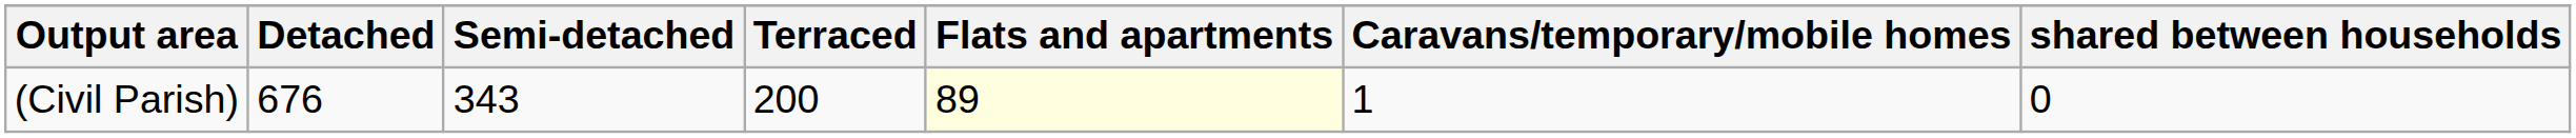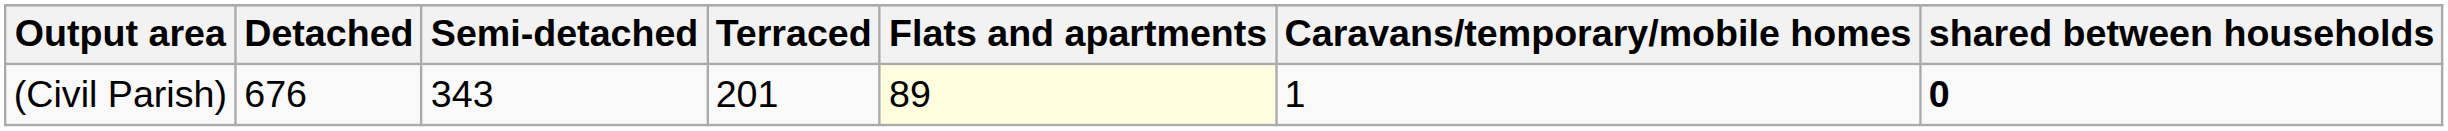(Civil Parish) | Terraced: 200 -> 201
(Civil Parish) | shared between households: normal -> bold
